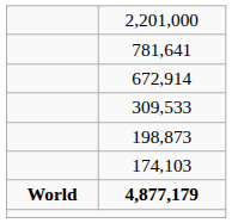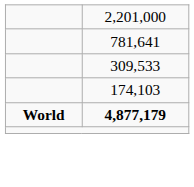- row: 672,914
- row: 198,873
